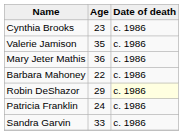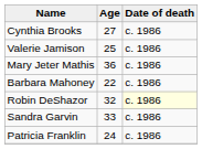Cynthia Brooks | Age: 23 -> 27
Valerie Jamison | Age: 35 -> 25
Robin DeShazor | Age: 29 -> 32
rows swapped: Sandra Garvin <-> Patricia Franklin
